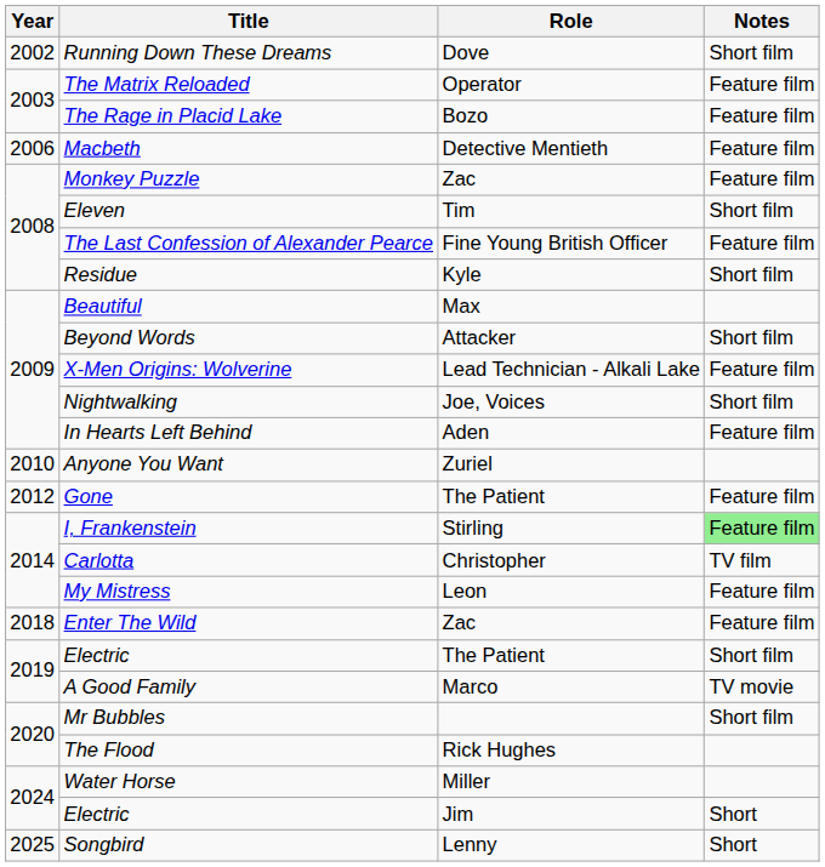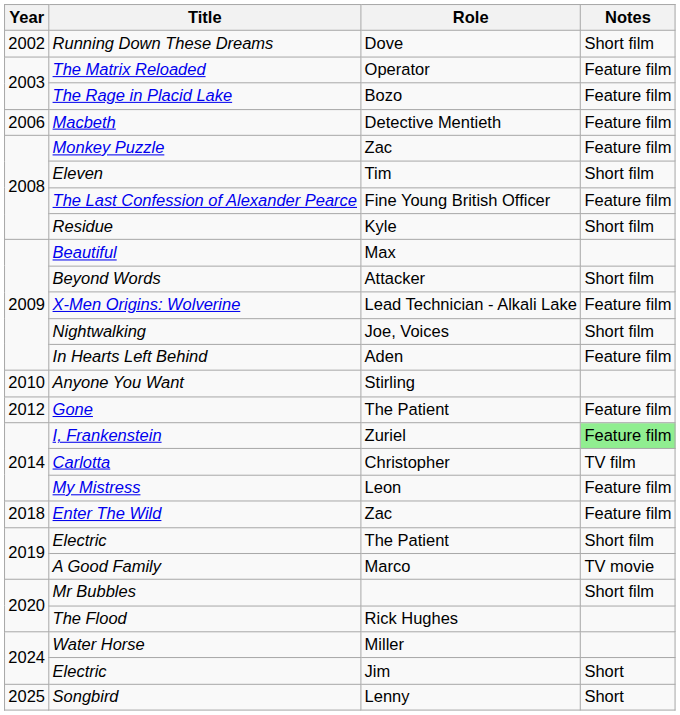Anyone You Want | Role: Zuriel -> Stirling
I, Frankenstein | Role: Stirling -> Zuriel
